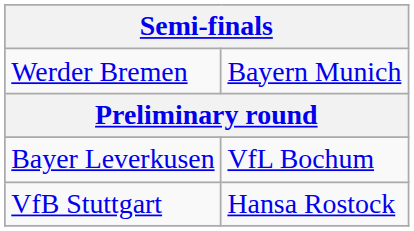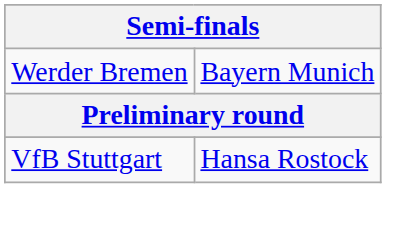- row: Bayer Leverkusen | VfL Bochum
